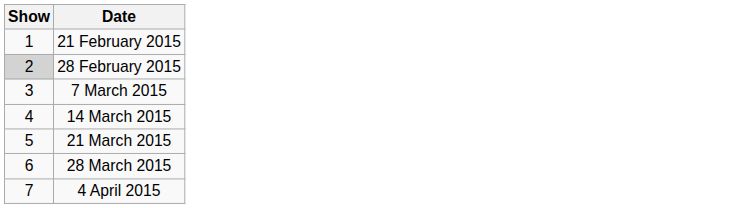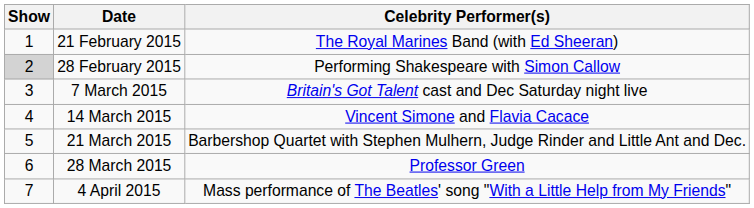+ column: Celebrity Performer(s) | The Royal Marines Band (with Ed Sheeran) | Performing Shakespeare with Simon Callow | Britain's Got Talent cast and Dec Saturday night live | Vincent Simone and Flavia Cacace | Barbershop Quartet with Stephen Mulhern, Judge Rinder and Little Ant and Dec. | Professor Green | Mass performance of The Beatles' song "With a Little Help from My Friends"
